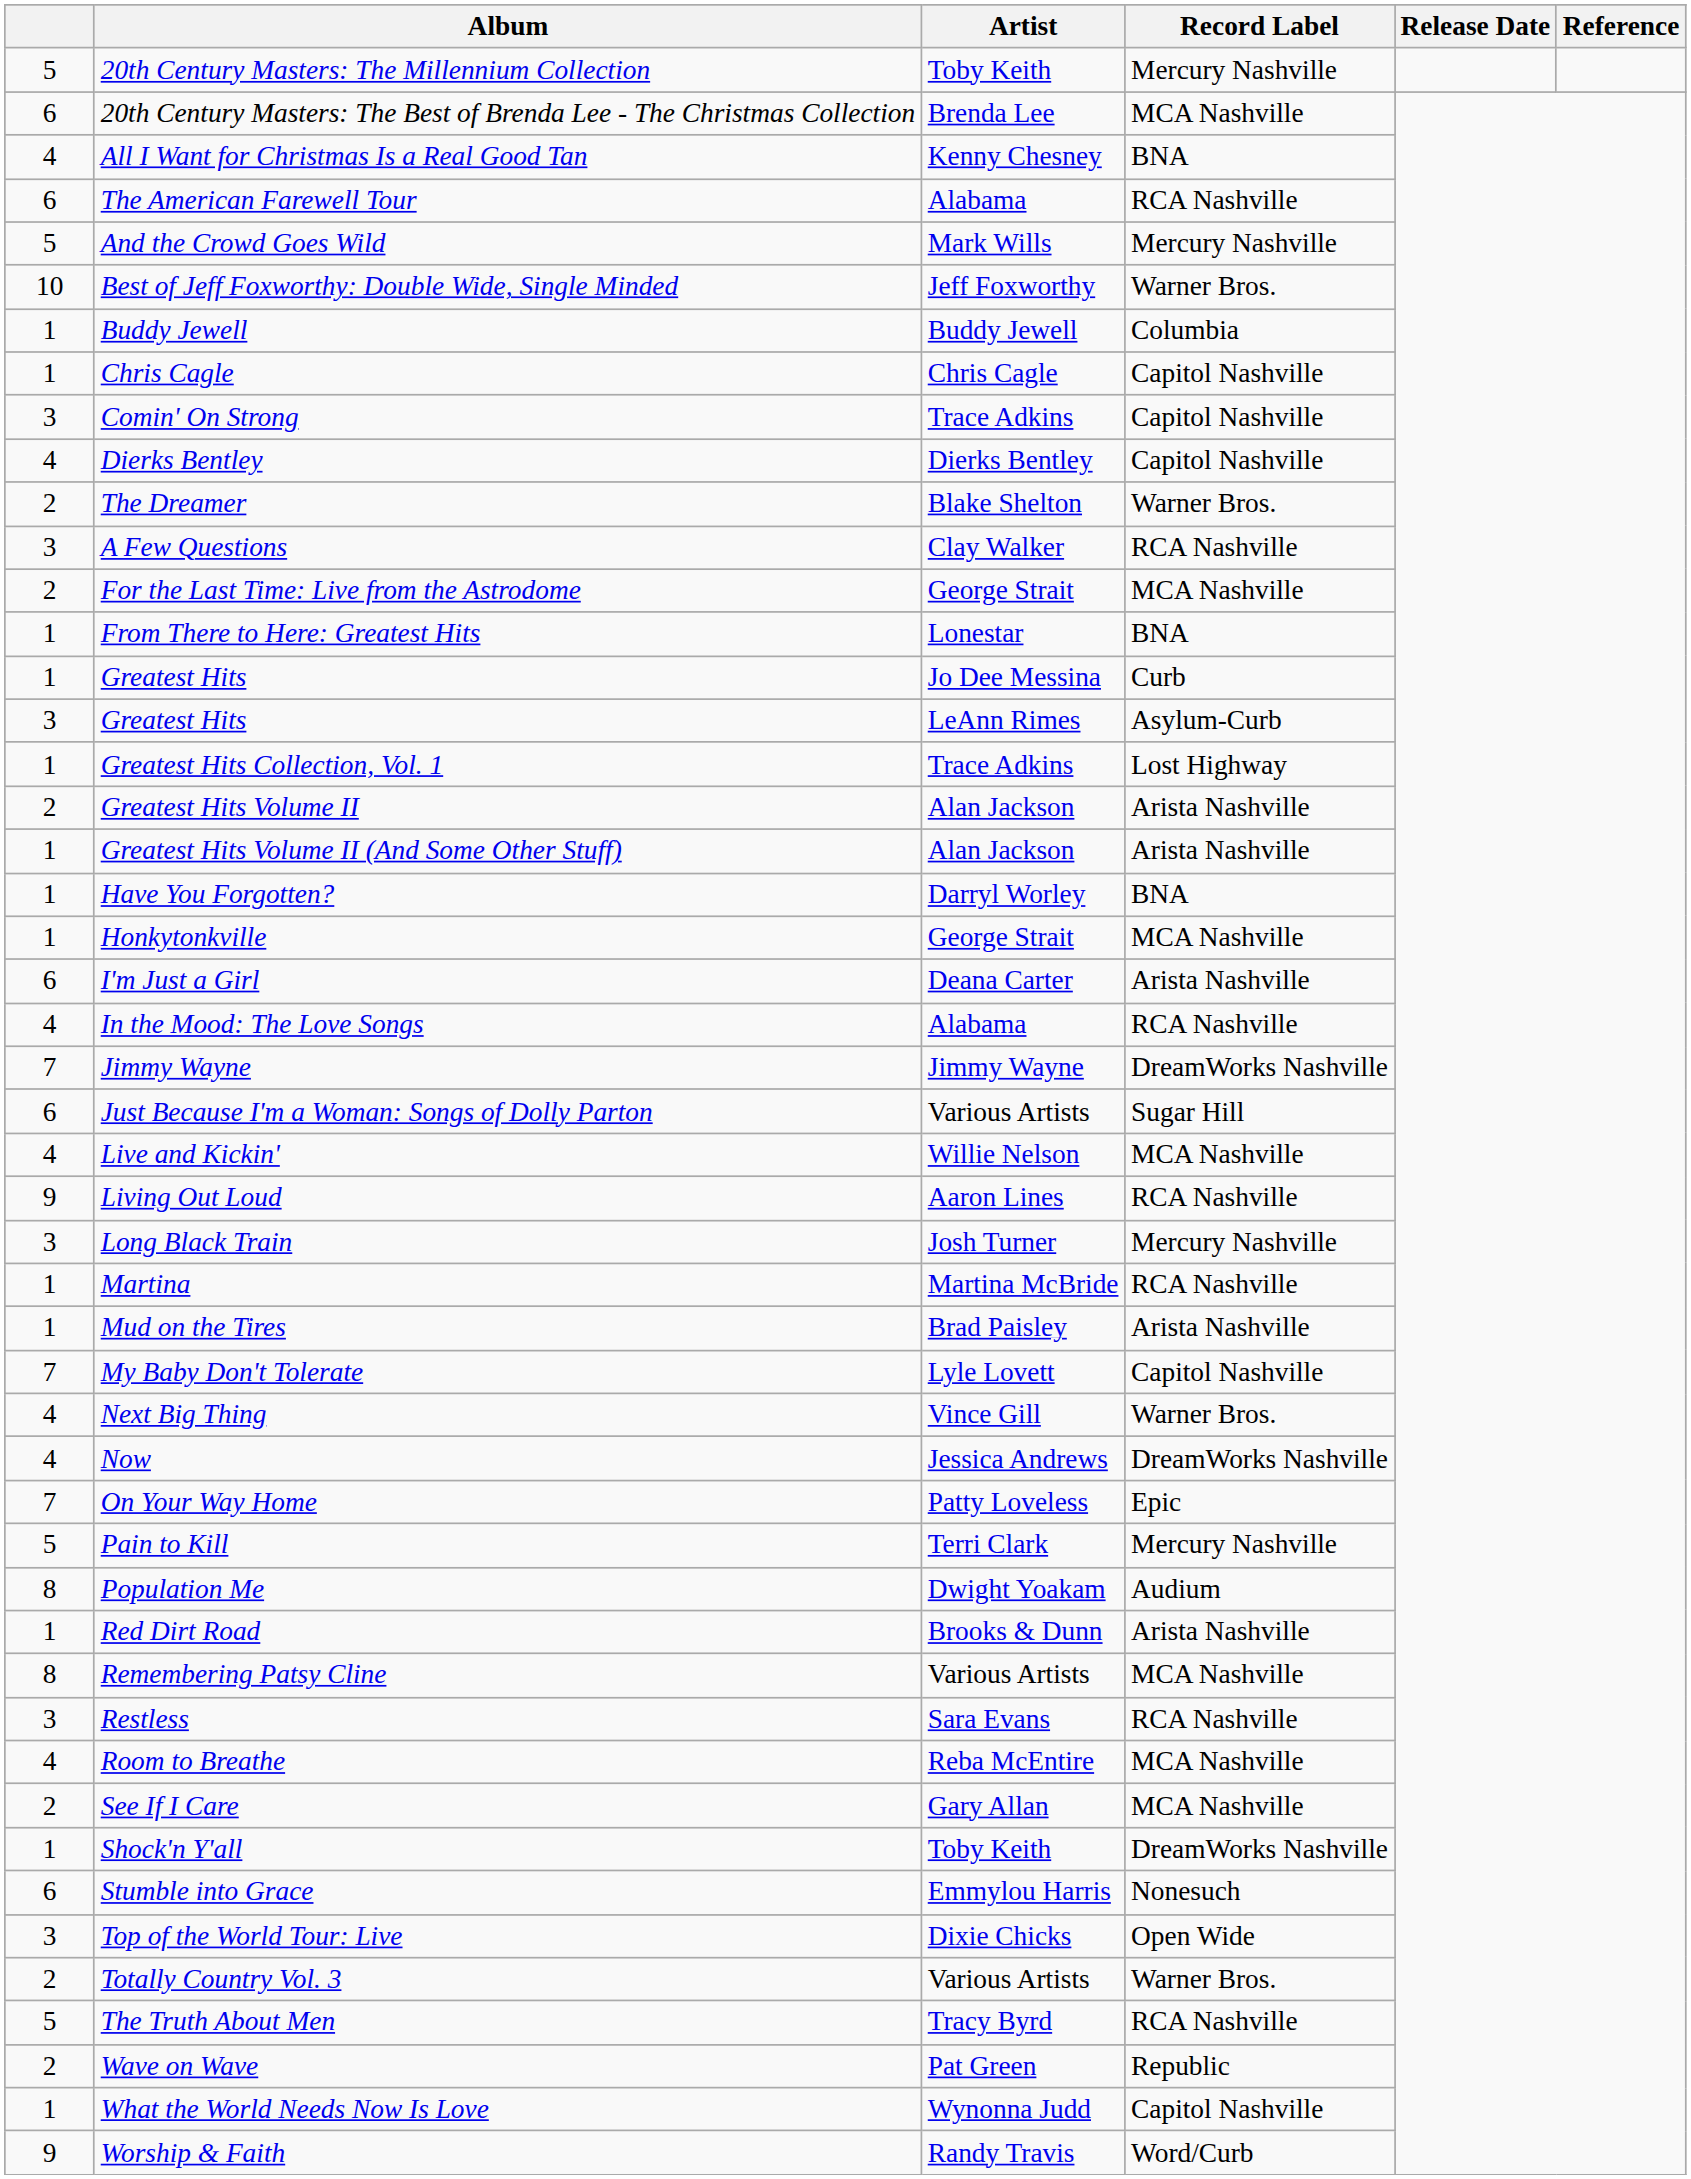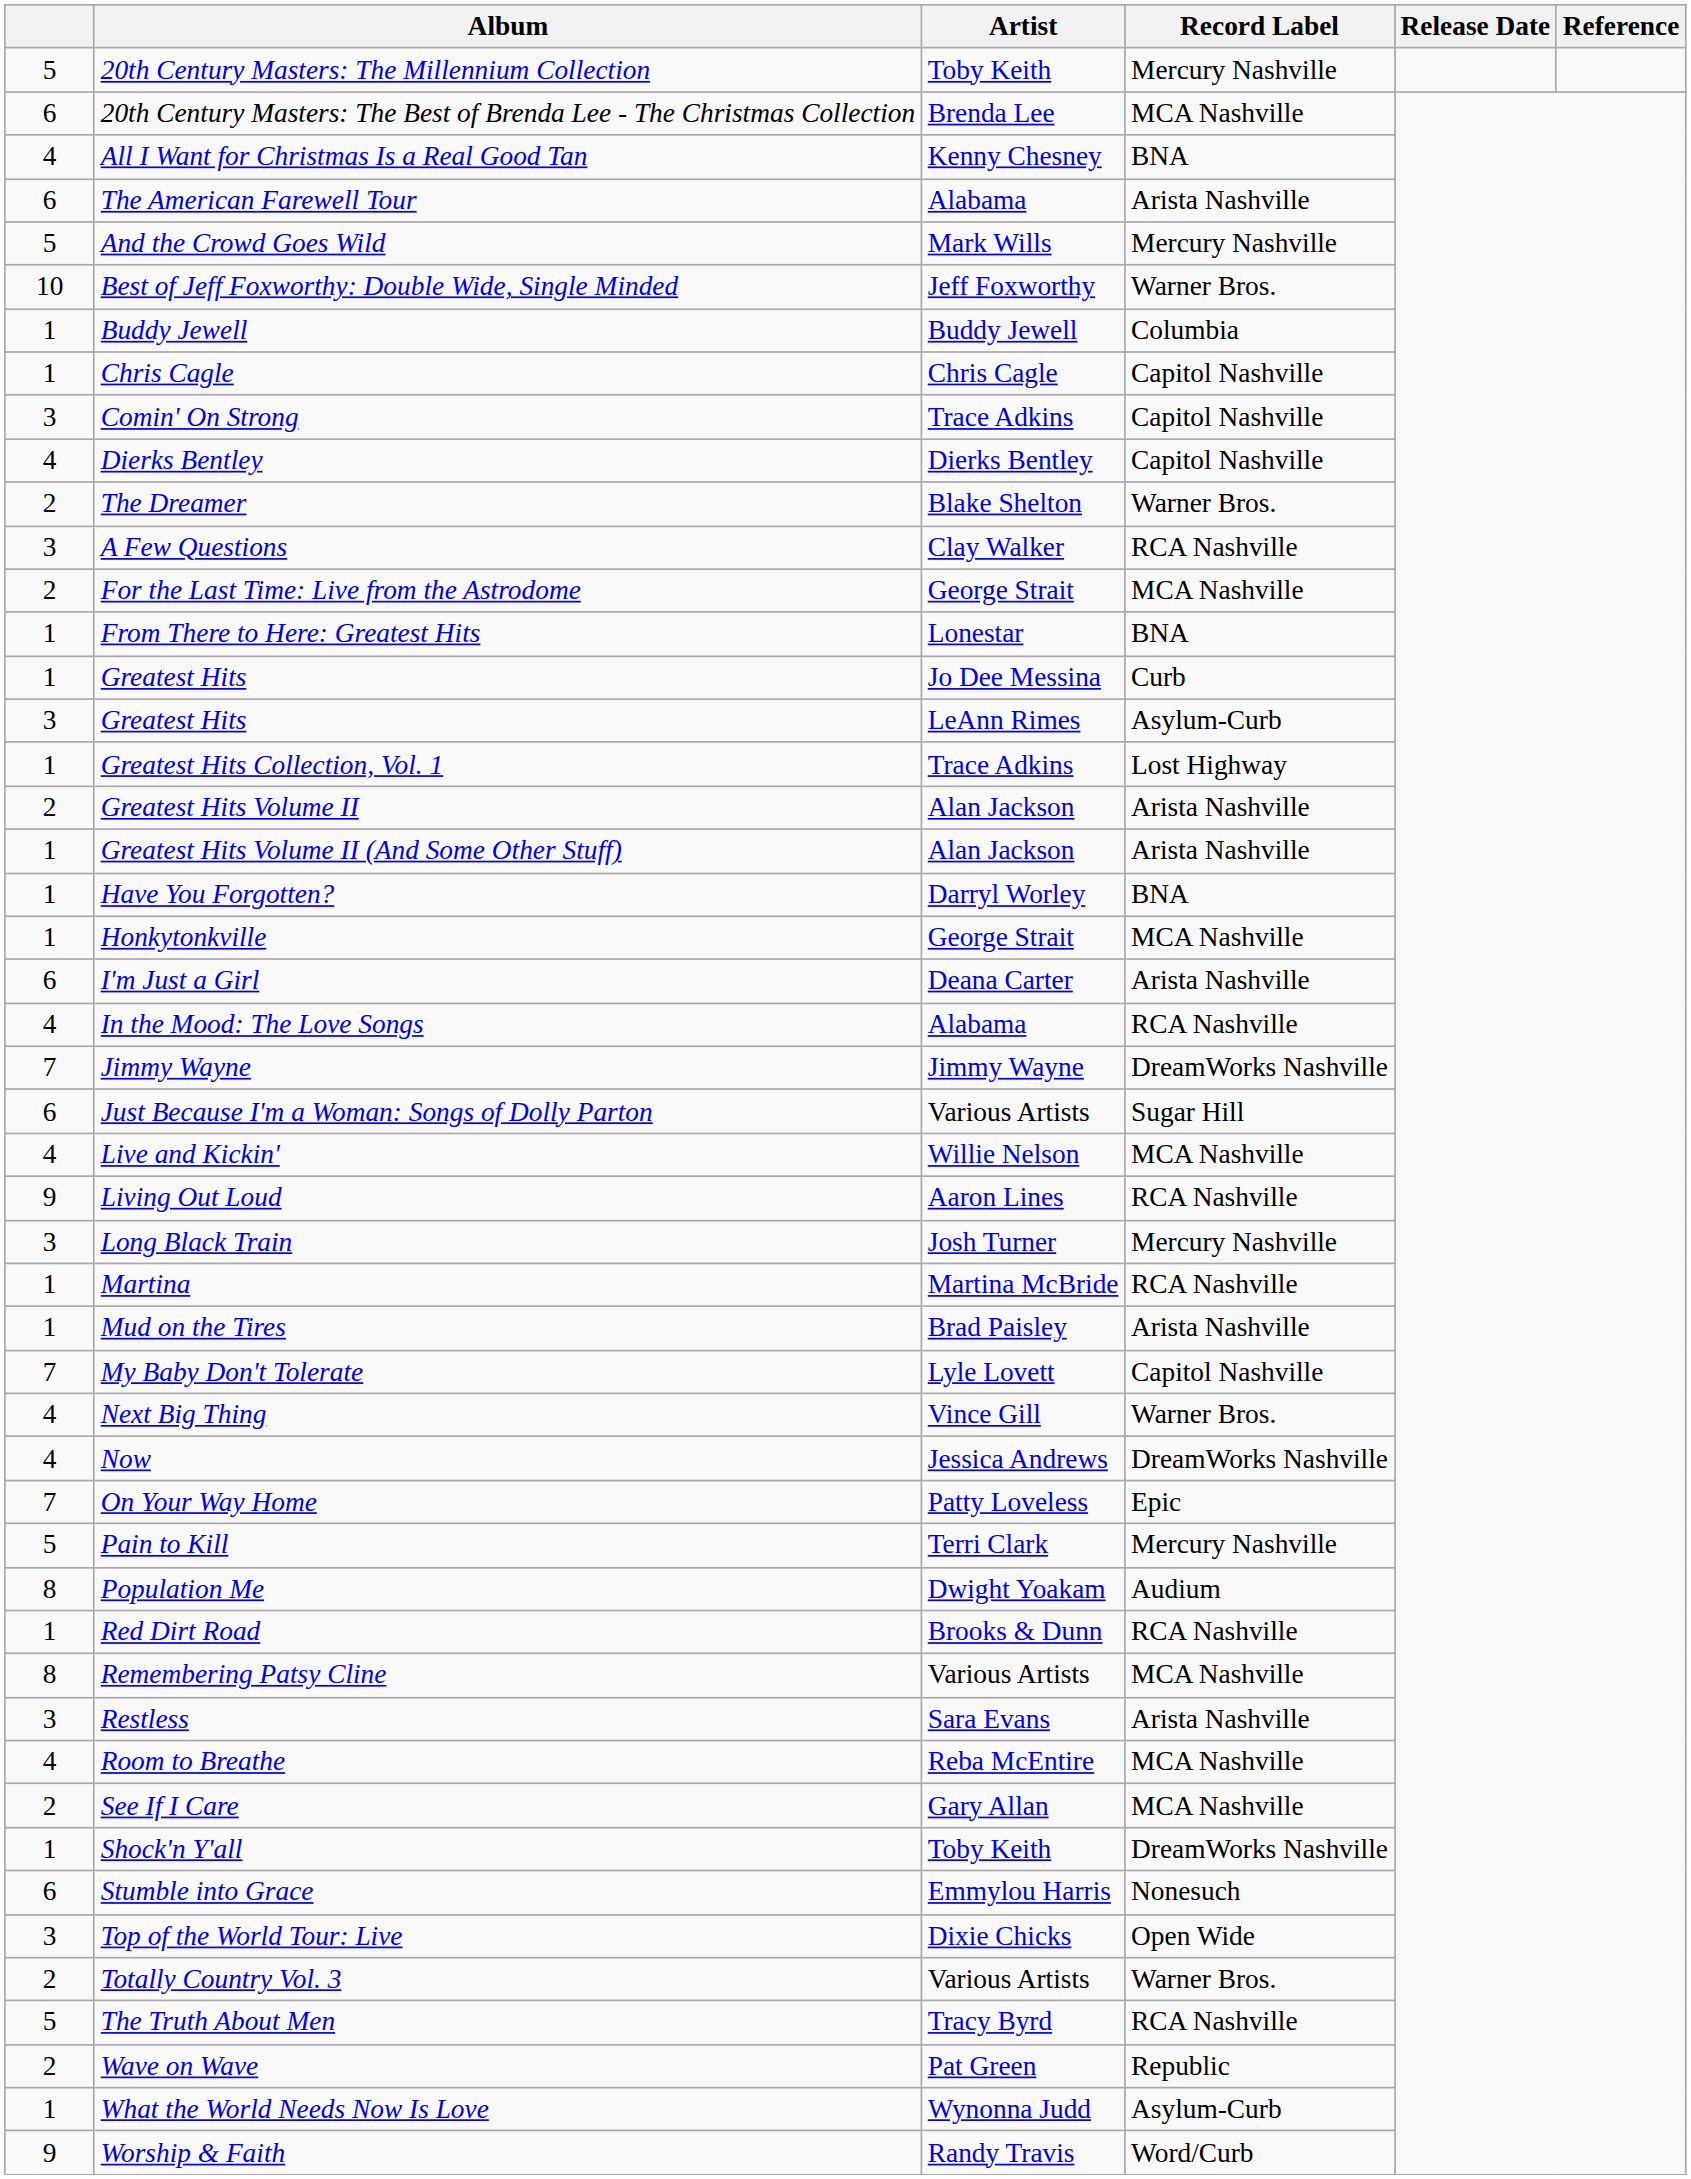The American Farewell Tour | Record Label: RCA Nashville -> Arista Nashville
Red Dirt Road | Record Label: Arista Nashville -> RCA Nashville
Restless | Record Label: RCA Nashville -> Arista Nashville
What the World Needs Now Is Love | Record Label: Capitol Nashville -> Asylum-Curb
